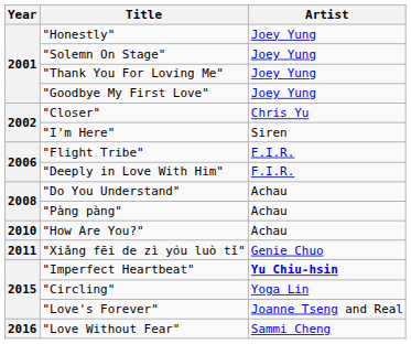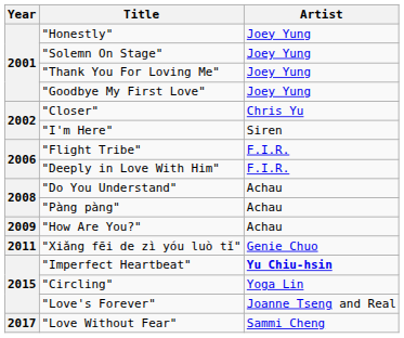"How Are You?" | Year: 2010 -> 2009
"Love Without Fear" | Year: 2016 -> 2017
